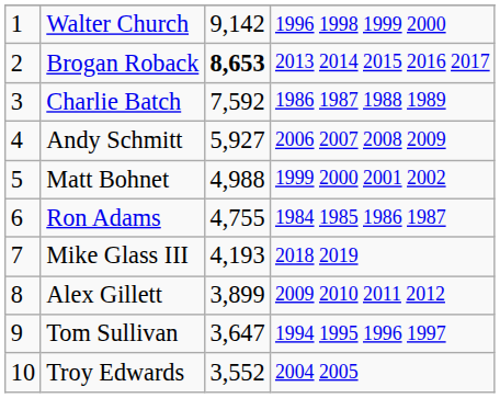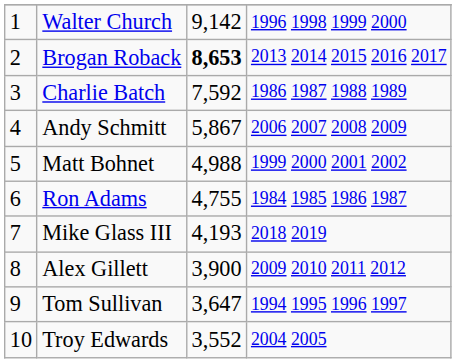Andy Schmitt | column 3: 5,927 -> 5,867
Alex Gillett | column 3: 3,899 -> 3,900
